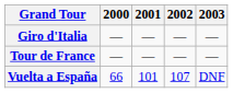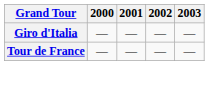- row: Vuelta a España | 66 | 101 | 107 | DNF
